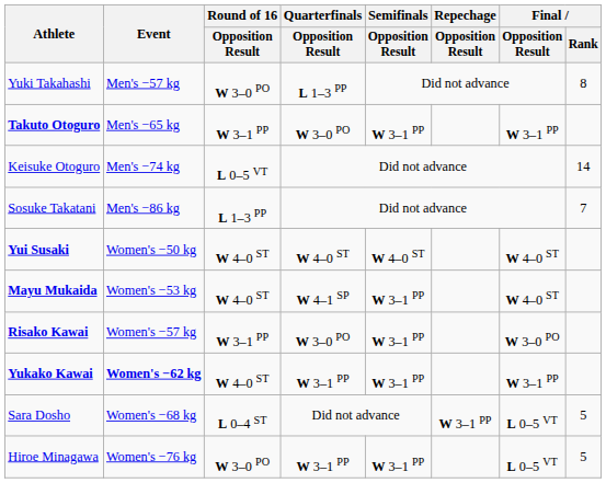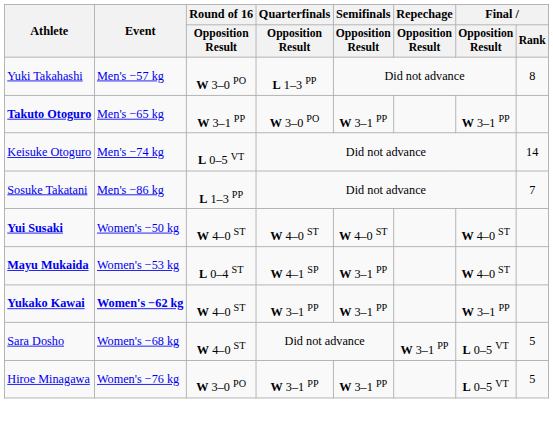Mayu Mukaida | Round of 16 / Opposition Result: W 4–0 ST -> L 0–4 ST
- row: Risako Kawai | Women's −57 kg | W 3–1 PP | W 3–0 PO | W 3–1 PP | W 3–0 PO
Sara Dosho | Round of 16 / Opposition Result: L 0–4 ST -> W 4–0 ST
